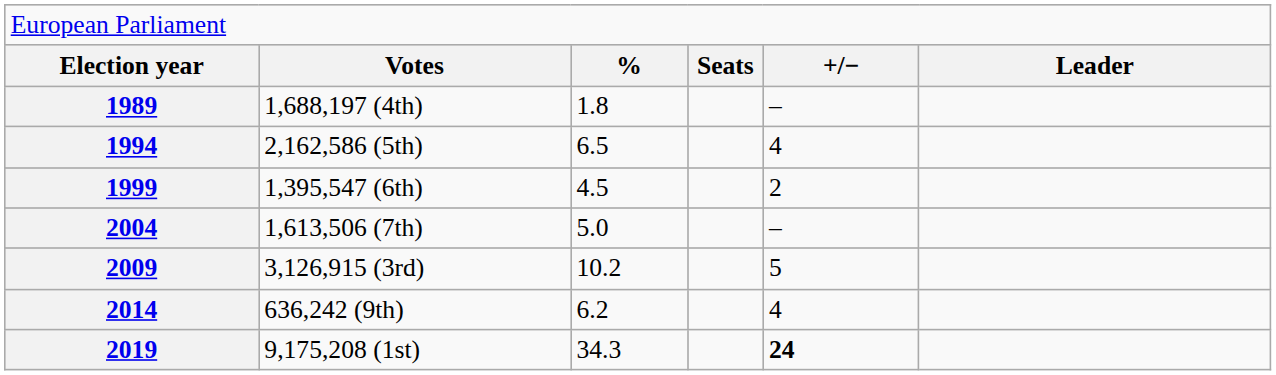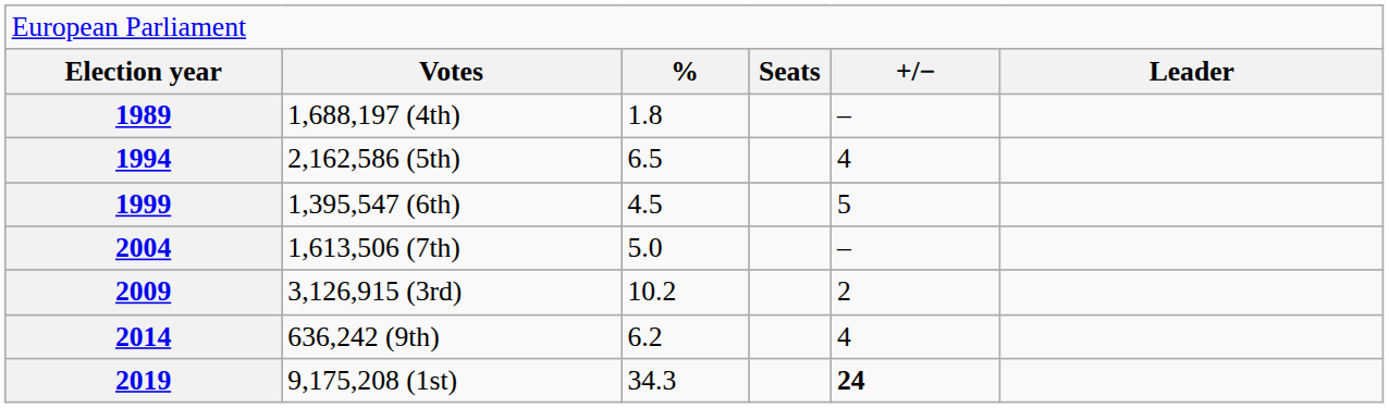1999 | column 5: 2 -> 5
2009 | column 5: 5 -> 2
